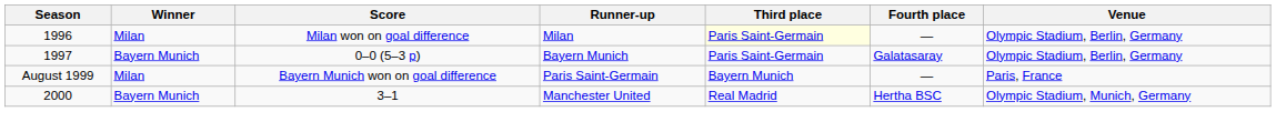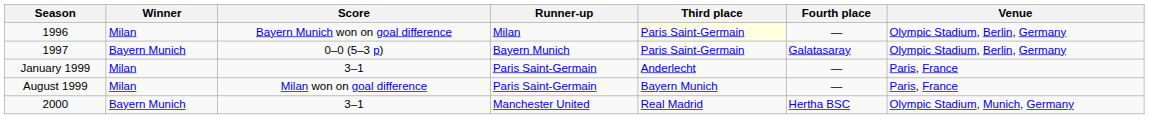1996 | Score: Milan won on goal difference -> Bayern Munich won on goal difference
+ row: January 1999 | Milan | 3–1 | Paris Saint-Germain | Anderlecht | — | Paris, France
August 1999 | Score: Bayern Munich won on goal difference -> Milan won on goal difference
